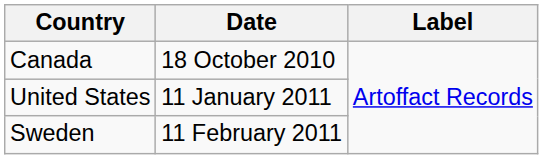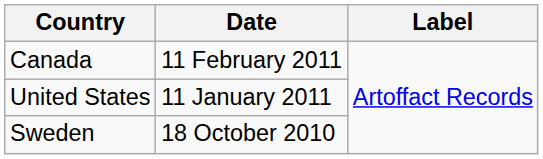Canada | Date: 18 October 2010 -> 11 February 2011
Sweden | Date: 11 February 2011 -> 18 October 2010
